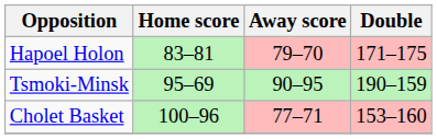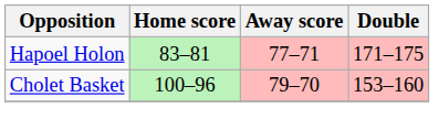Hapoel Holon | Away score: 79–70 -> 77–71
- row: Tsmoki-Minsk | 95–69 | 90–95 | 190–159
Cholet Basket | Away score: 77–71 -> 79–70
